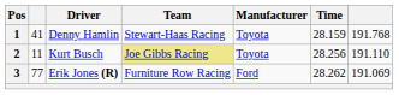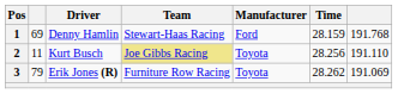1 | column 2: 41 -> 69
1 | Manufacturer: Toyota -> Ford
3 | column 2: 77 -> 79
3 | Manufacturer: Ford -> Toyota
